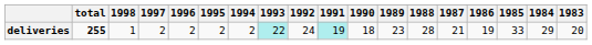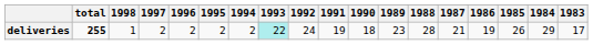deliveries | 1991: paleturquoise background -> no background
deliveries | 1985: 33 -> 26
deliveries | 1983: 20 -> 17
